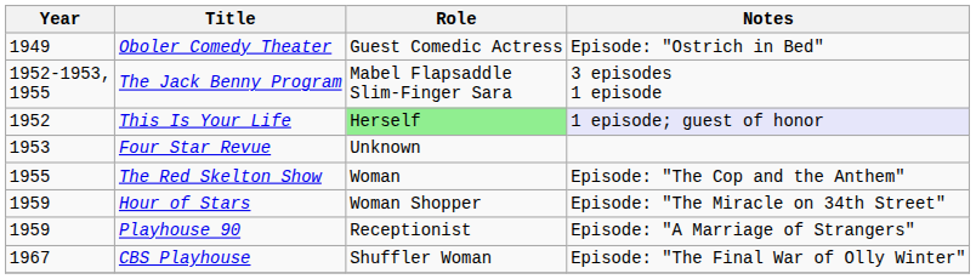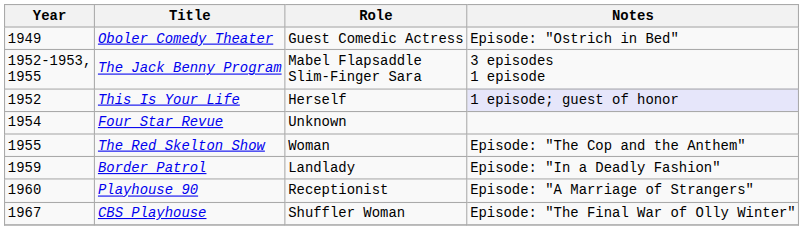This Is Your Life | Role: lightgreen background -> no background
Four Star Revue | Year: 1953 -> 1954
- row: 1959 | Hour of Stars | Woman Shopper | Episode: "The Miracle on 34th Street"
+ row: 1959 | Border Patrol | Landlady | Episode: "In a Deadly Fashion"
Playhouse 90 | Year: 1959 -> 1960
